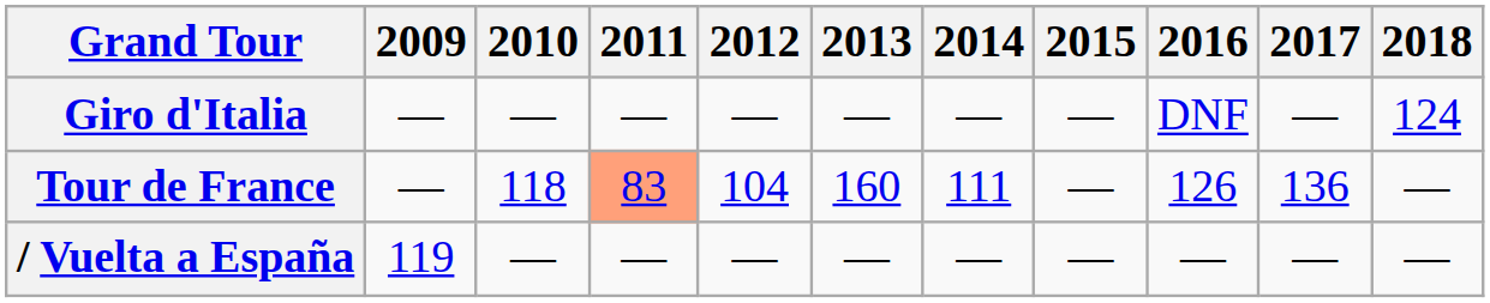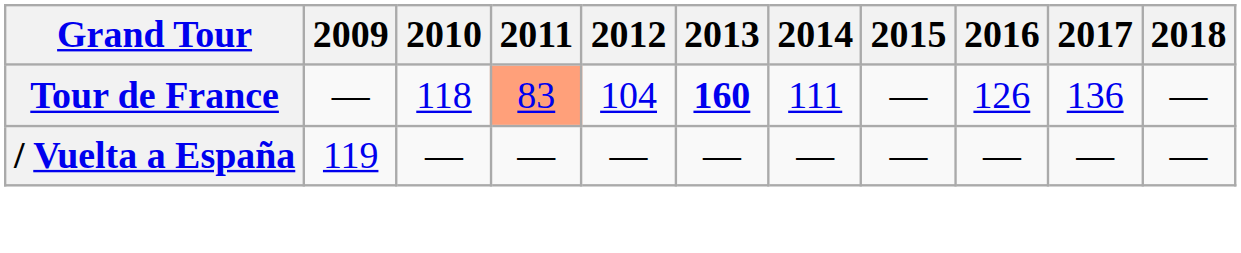- row: Giro d'Italia | — | — | — | — | — | — | — | DNF | — | 124
Tour de France | 2013: normal -> bold
